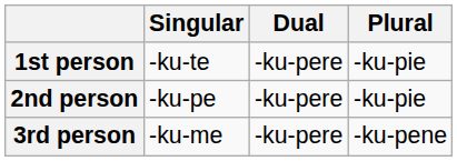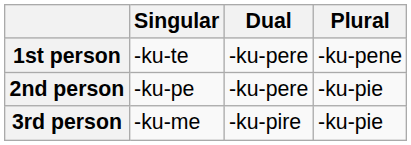1st person | Plural: -ku-pie -> -ku-pene
3rd person | Dual: -ku-pere -> -ku-pire
3rd person | Plural: -ku-pene -> -ku-pie
